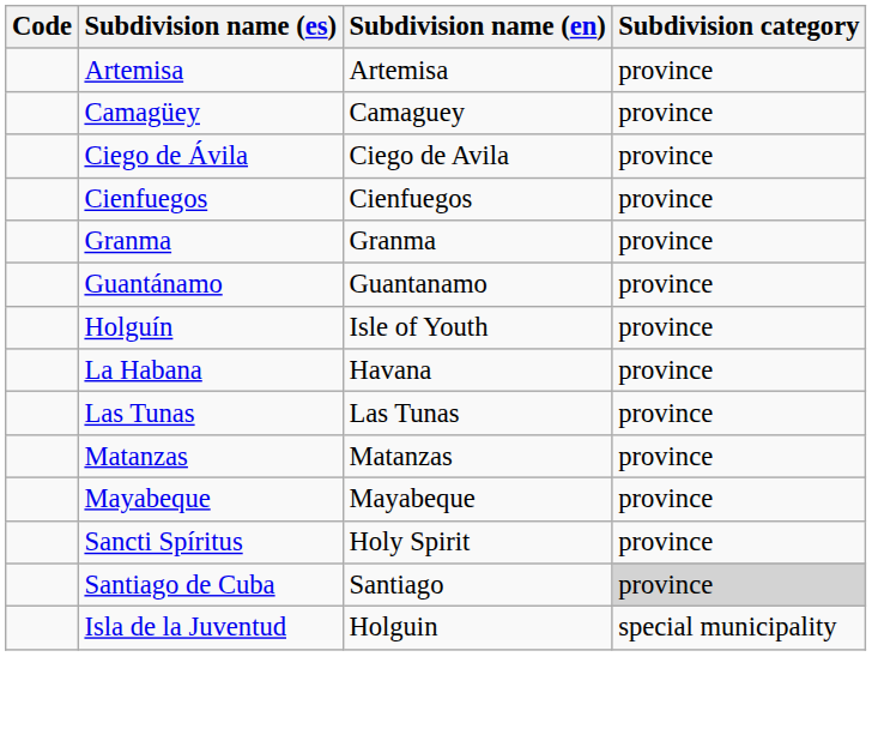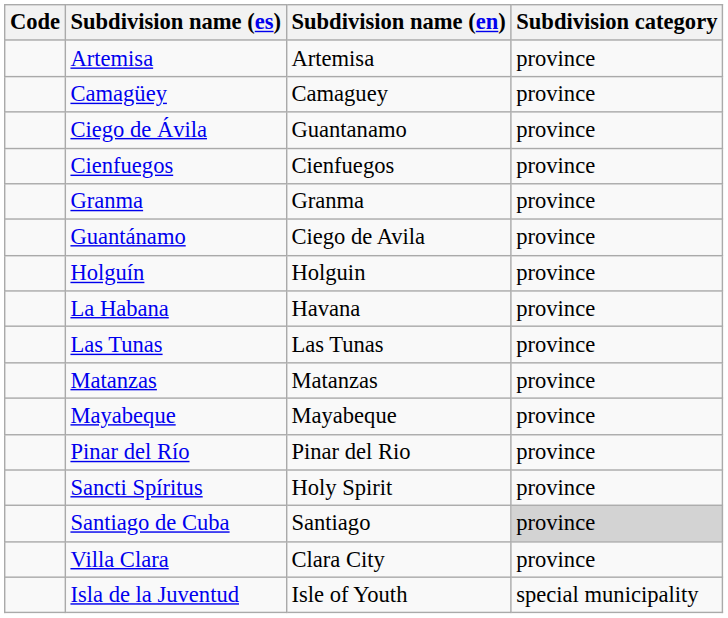Ciego de Ávila | Subdivision name (en): Ciego de Avila -> Guantanamo
Guantánamo | Subdivision name (en): Guantanamo -> Ciego de Avila
Holguín | Subdivision name (en): Isle of Youth -> Holguin
+ row: Pinar del Río | Pinar del Rio | province
+ row: Villa Clara | Clara City | province
Isla de la Juventud | Subdivision name (en): Holguin -> Isle of Youth
